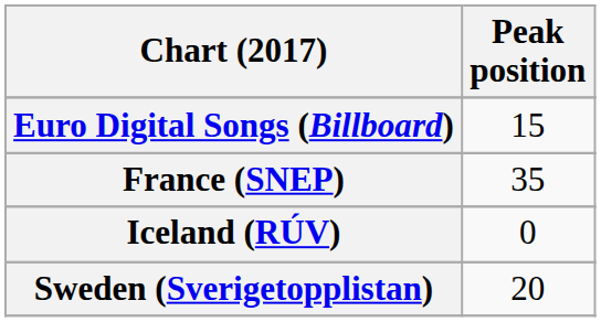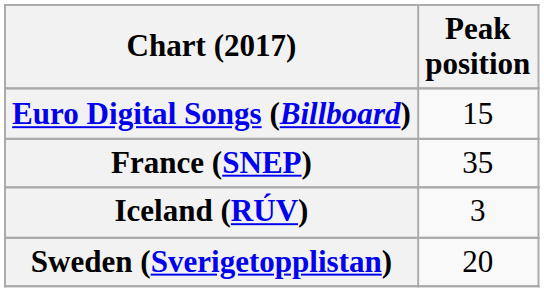Iceland (RÚV) | Peak position: 0 -> 3
